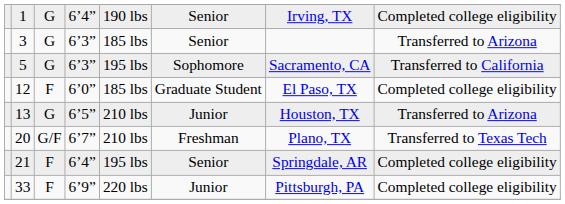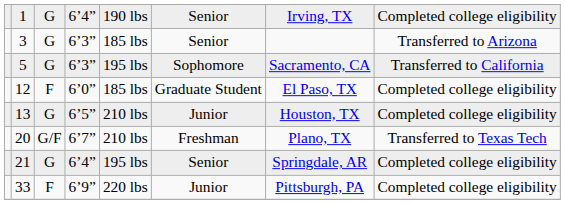13 | column 8: Transferred to Arizona -> Completed college eligibility
21 | column 3: F -> G
